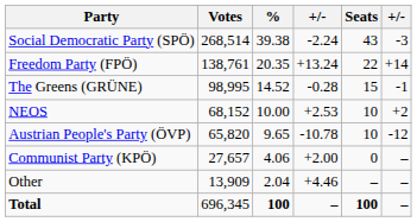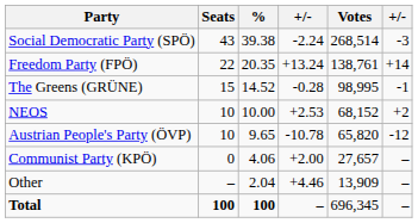columns swapped: Votes <-> Seats
